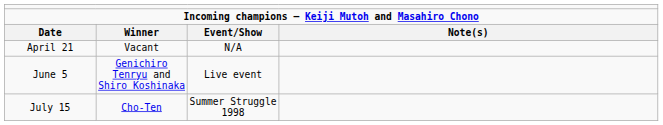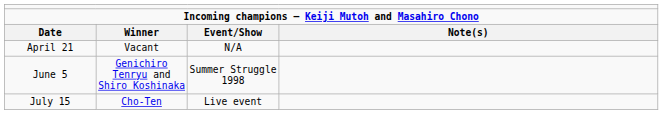June 5 | column 3: Live event -> Summer Struggle 1998
July 15 | column 3: Summer Struggle 1998 -> Live event
